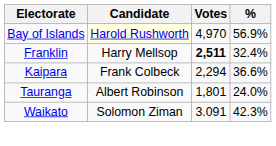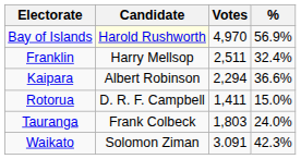Franklin | Votes: bold -> normal
Kaipara | Candidate: Frank Colbeck -> Albert Robinson
+ row: Rotorua | D. R. F. Campbell | 1,411 | 15.0%
Tauranga | Candidate: Albert Robinson -> Frank Colbeck
Tauranga | Votes: 1,801 -> 1,803
